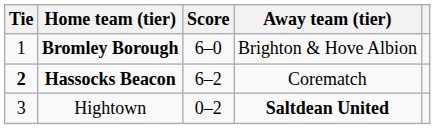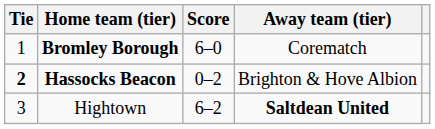Bromley Borough | Away team (tier): Brighton & Hove Albion -> Corematch
Hassocks Beacon | Score: 6–2 -> 0–2
Hassocks Beacon | Away team (tier): Corematch -> Brighton & Hove Albion
Hightown | Score: 0–2 -> 6–2
